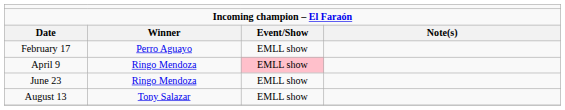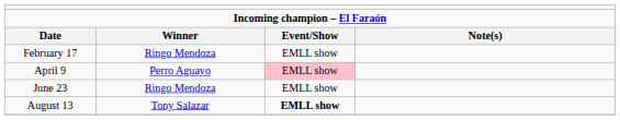February 17 | column 2: Perro Aguayo -> Ringo Mendoza
April 9 | column 2: Ringo Mendoza -> Perro Aguayo
August 13 | column 3: normal -> bold
